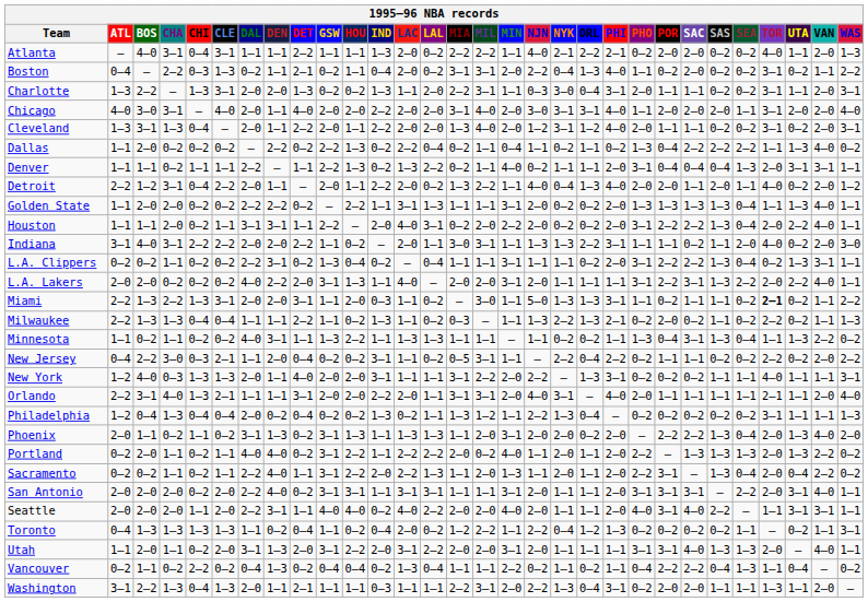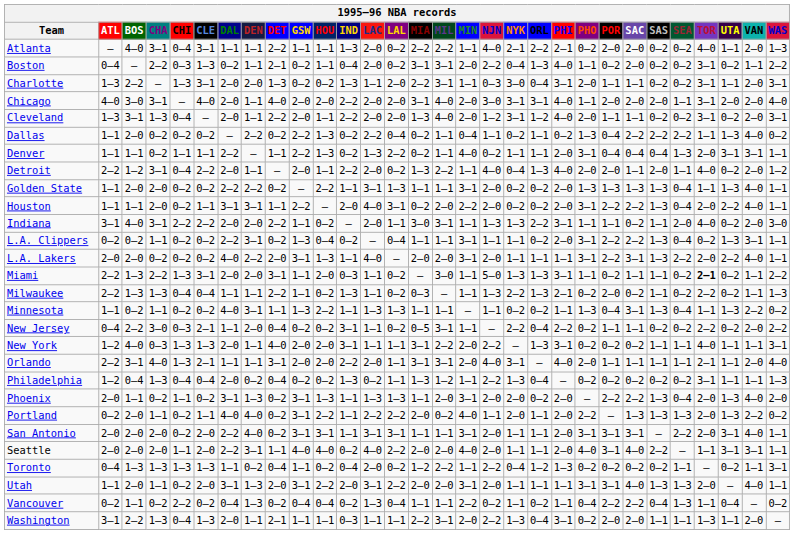- row: Sacramento | 0–2 | 0–2 | 1–1 | 0–2 | 1–1 | 2–2 | 4–0 | 1–1 | 3–1 | 2–2 | 2–0 | 2–2 | 1–3 | 1–1 | 2–0 | 1–3 | 1–1 | 2–0 | 1–1 | 2–0 | 2–2 | 3–1 | – | 1–3 | 0–4 | 2–0 | 0–4 | 2–2 | 0–2
